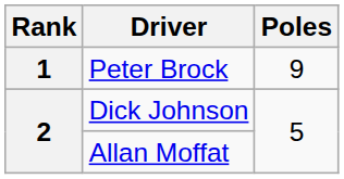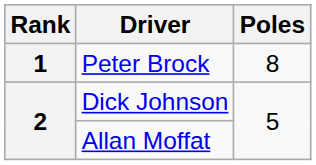Peter Brock | Poles: 9 -> 8
